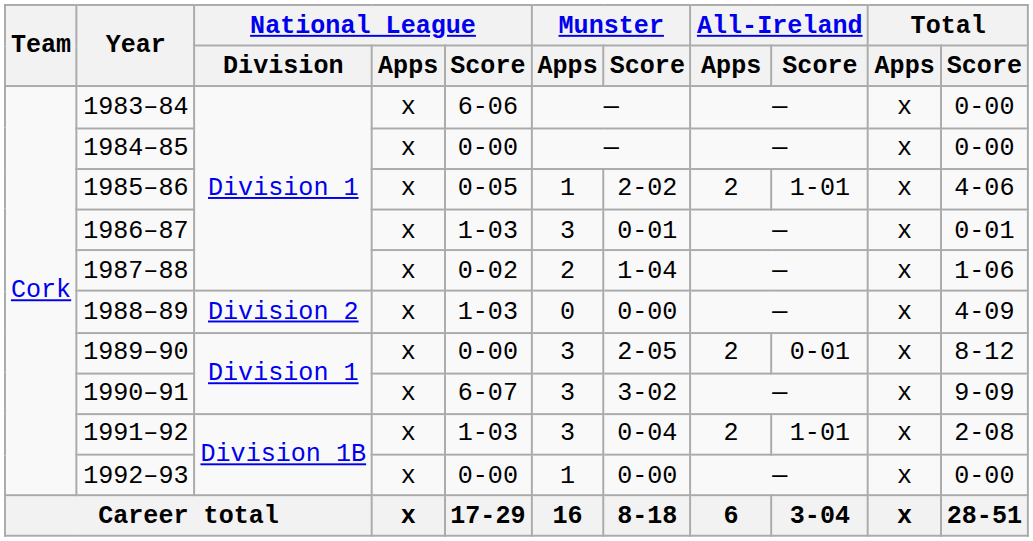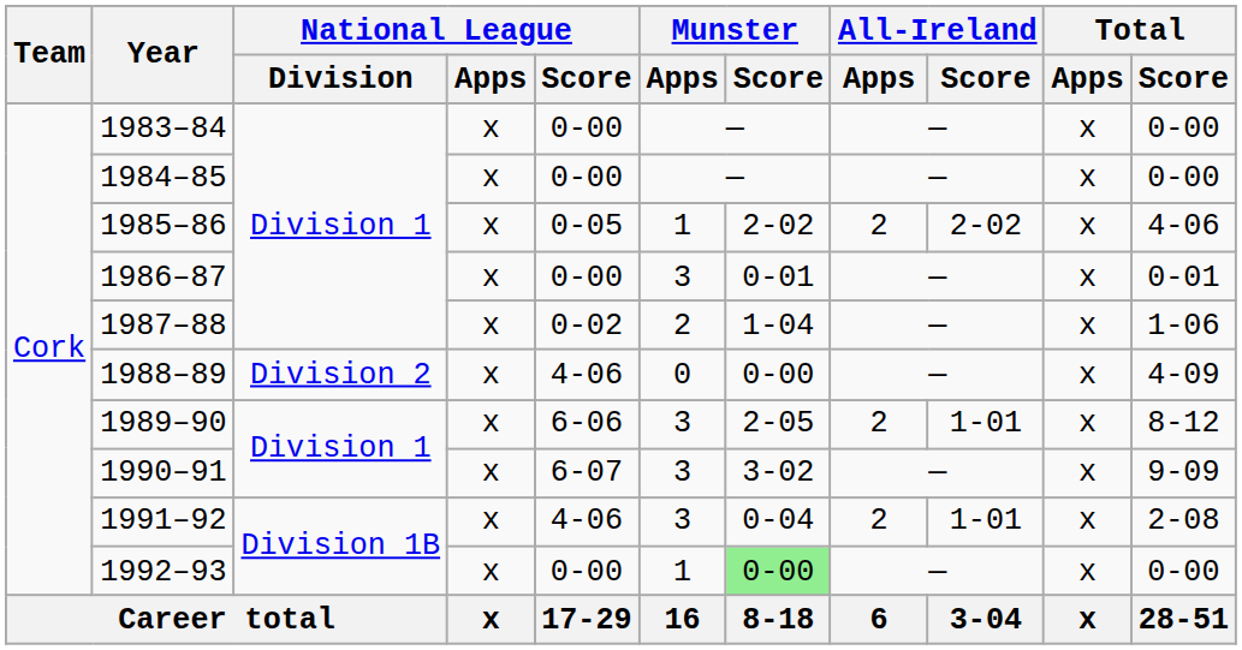1983–84 | National League / Score: 6-06 -> 0-00
1985–86 | All-Ireland / Score: 1-01 -> 2-02
1986–87 | National League / Score: 1-03 -> 0-00
1988–89 | National League / Score: 1-03 -> 4-06
1989–90 | National League / Score: 0-00 -> 6-06
1989–90 | All-Ireland / Score: 0-01 -> 1-01
1991–92 | National League / Score: 1-03 -> 4-06
1992–93 | Munster / Score: no background -> lightgreen background
